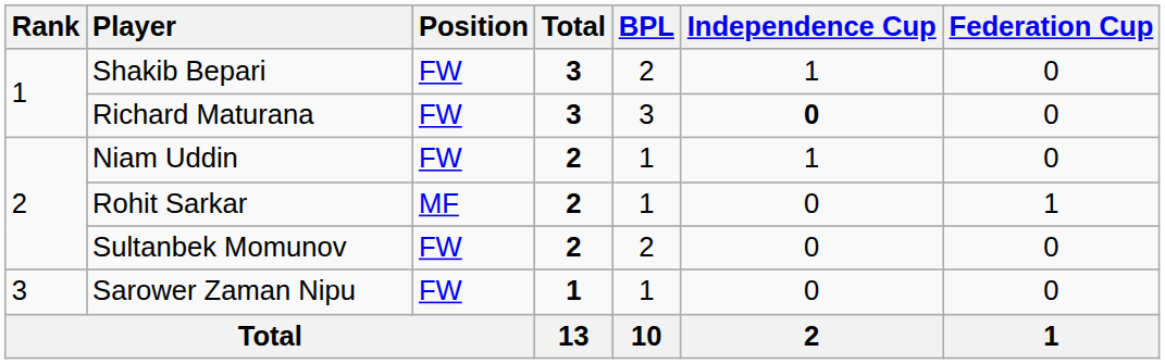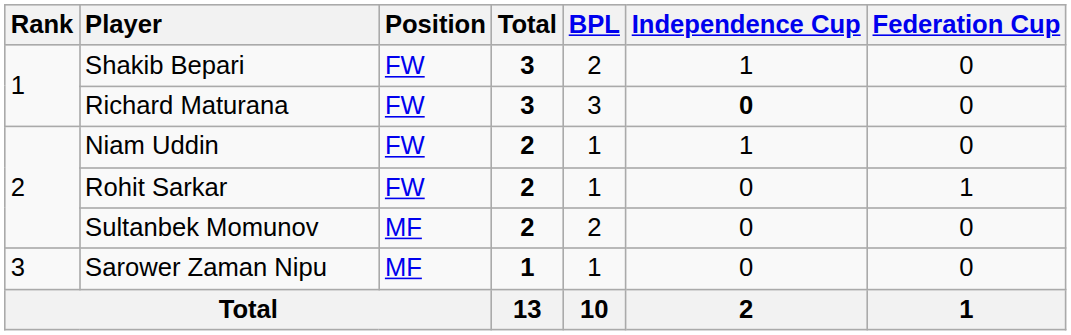Rohit Sarkar | Position: MF -> FW
Sultanbek Momunov | Position: FW -> MF
Sarower Zaman Nipu | Position: FW -> MF
